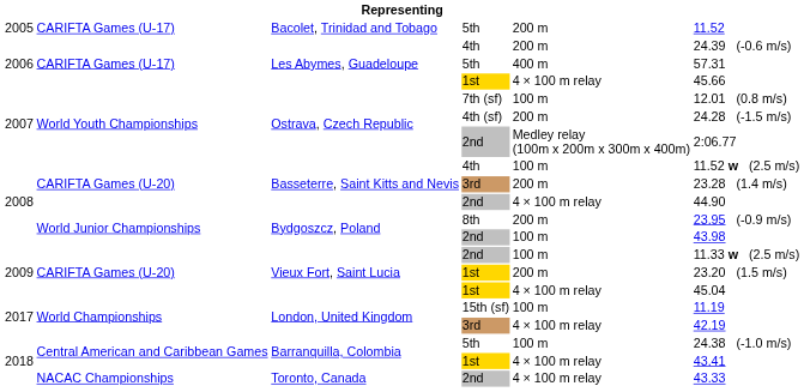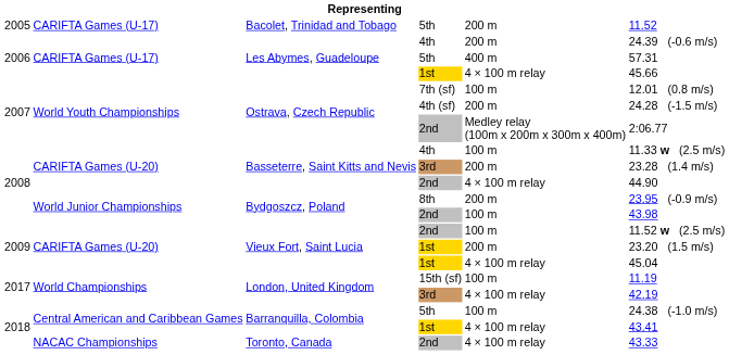Basseterre, Saint Kitts and Nevis / 4th | column 6: 11.52 w (2.5 m/s) -> 11.33 w (2.5 m/s)
Vieux Fort, Saint Lucia / 2nd | column 6: 11.33 w (2.5 m/s) -> 11.52 w (2.5 m/s)
